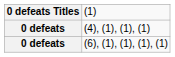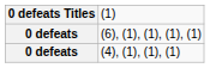rows swapped: (4), (1), (1), (1) <-> (6), (1), (1), (1), (1)
